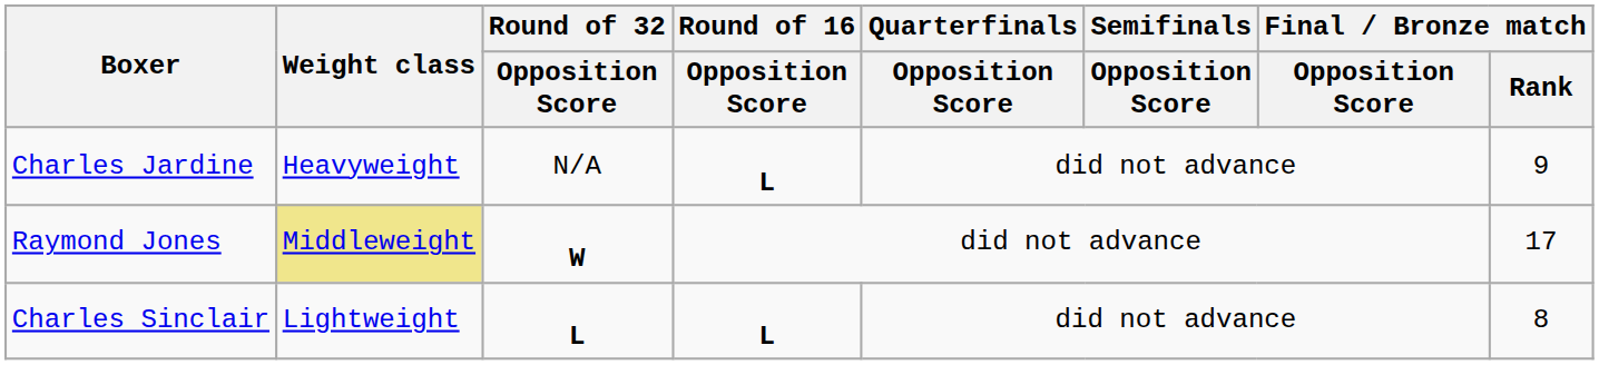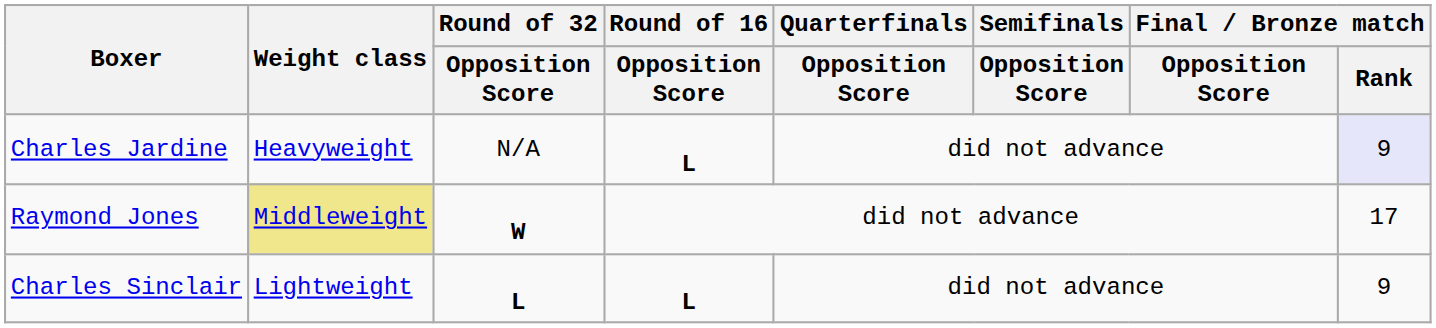Charles Jardine | Final / Bronze match / Rank: no background -> lavender background
Charles Sinclair | Final / Bronze match / Rank: 8 -> 9
